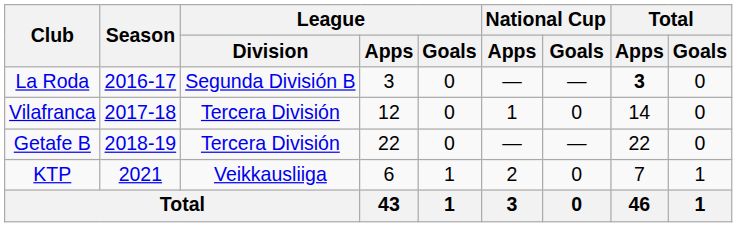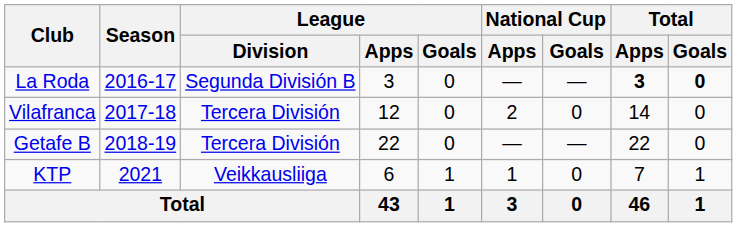La Roda | Total / Goals: normal -> bold
Vilafranca | National Cup / Apps: 1 -> 2
KTP | National Cup / Apps: 2 -> 1
